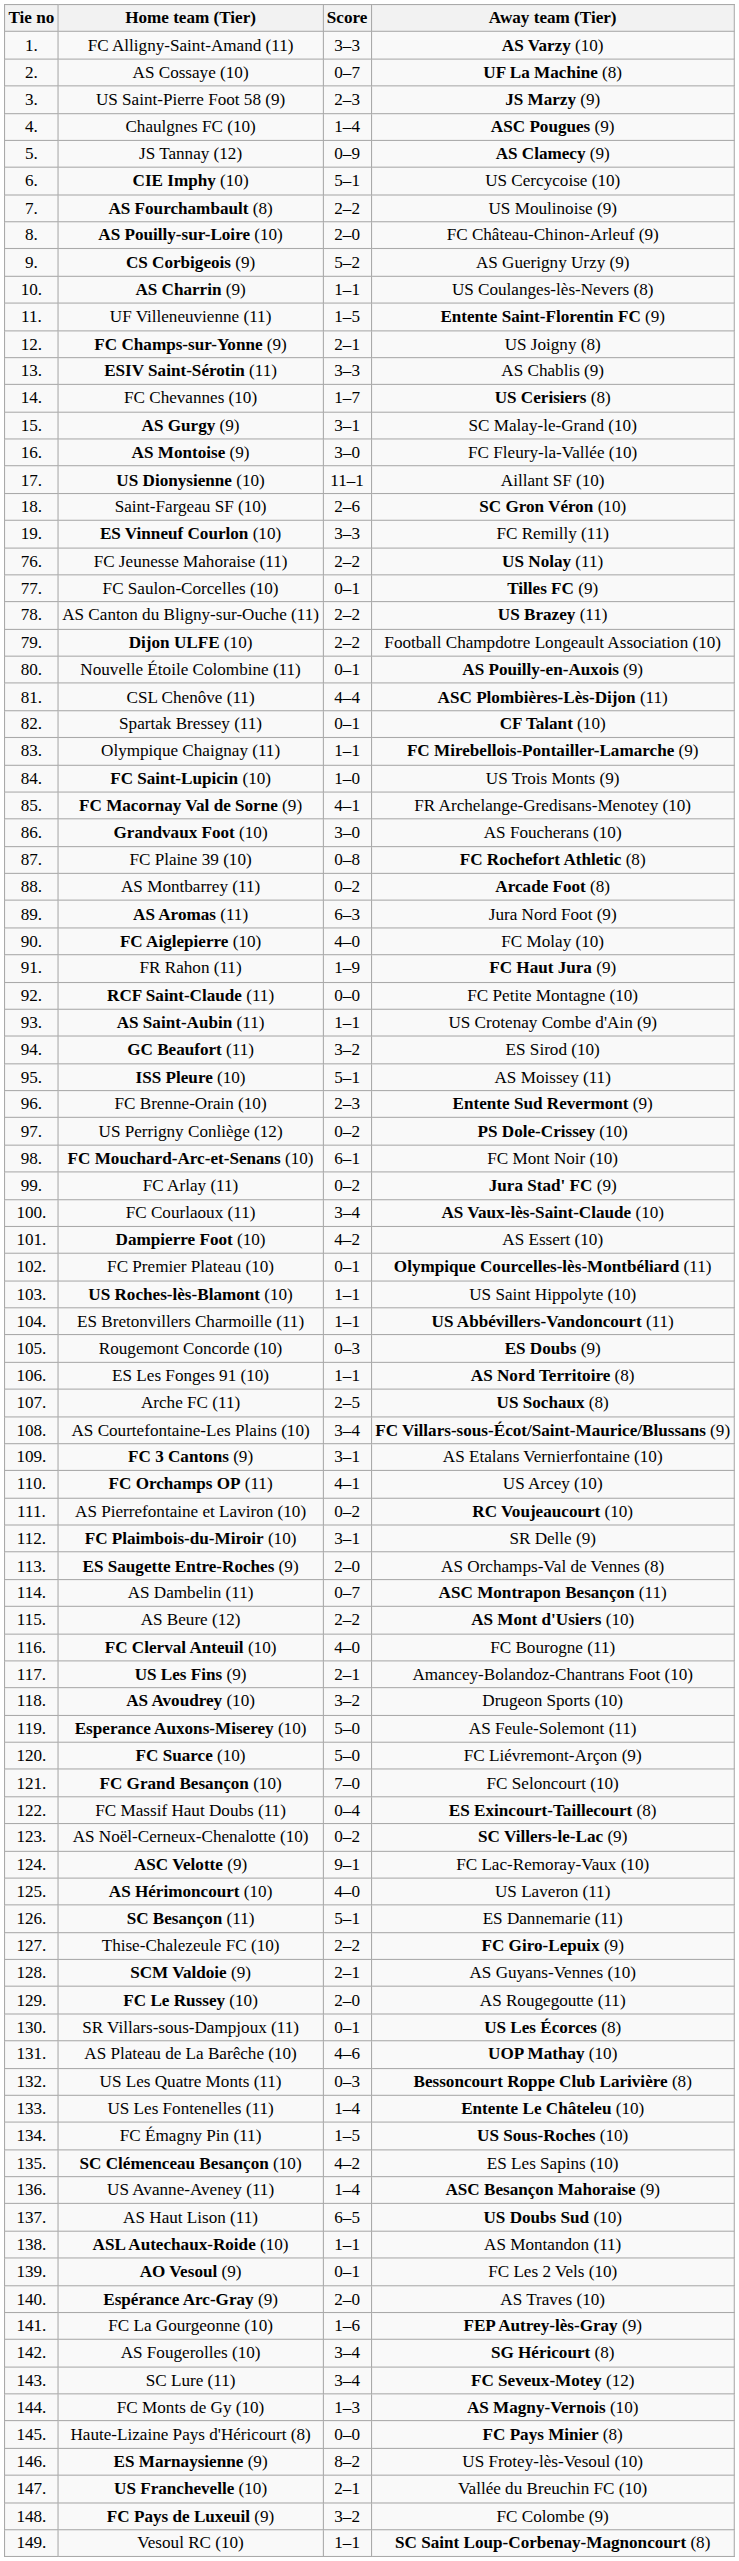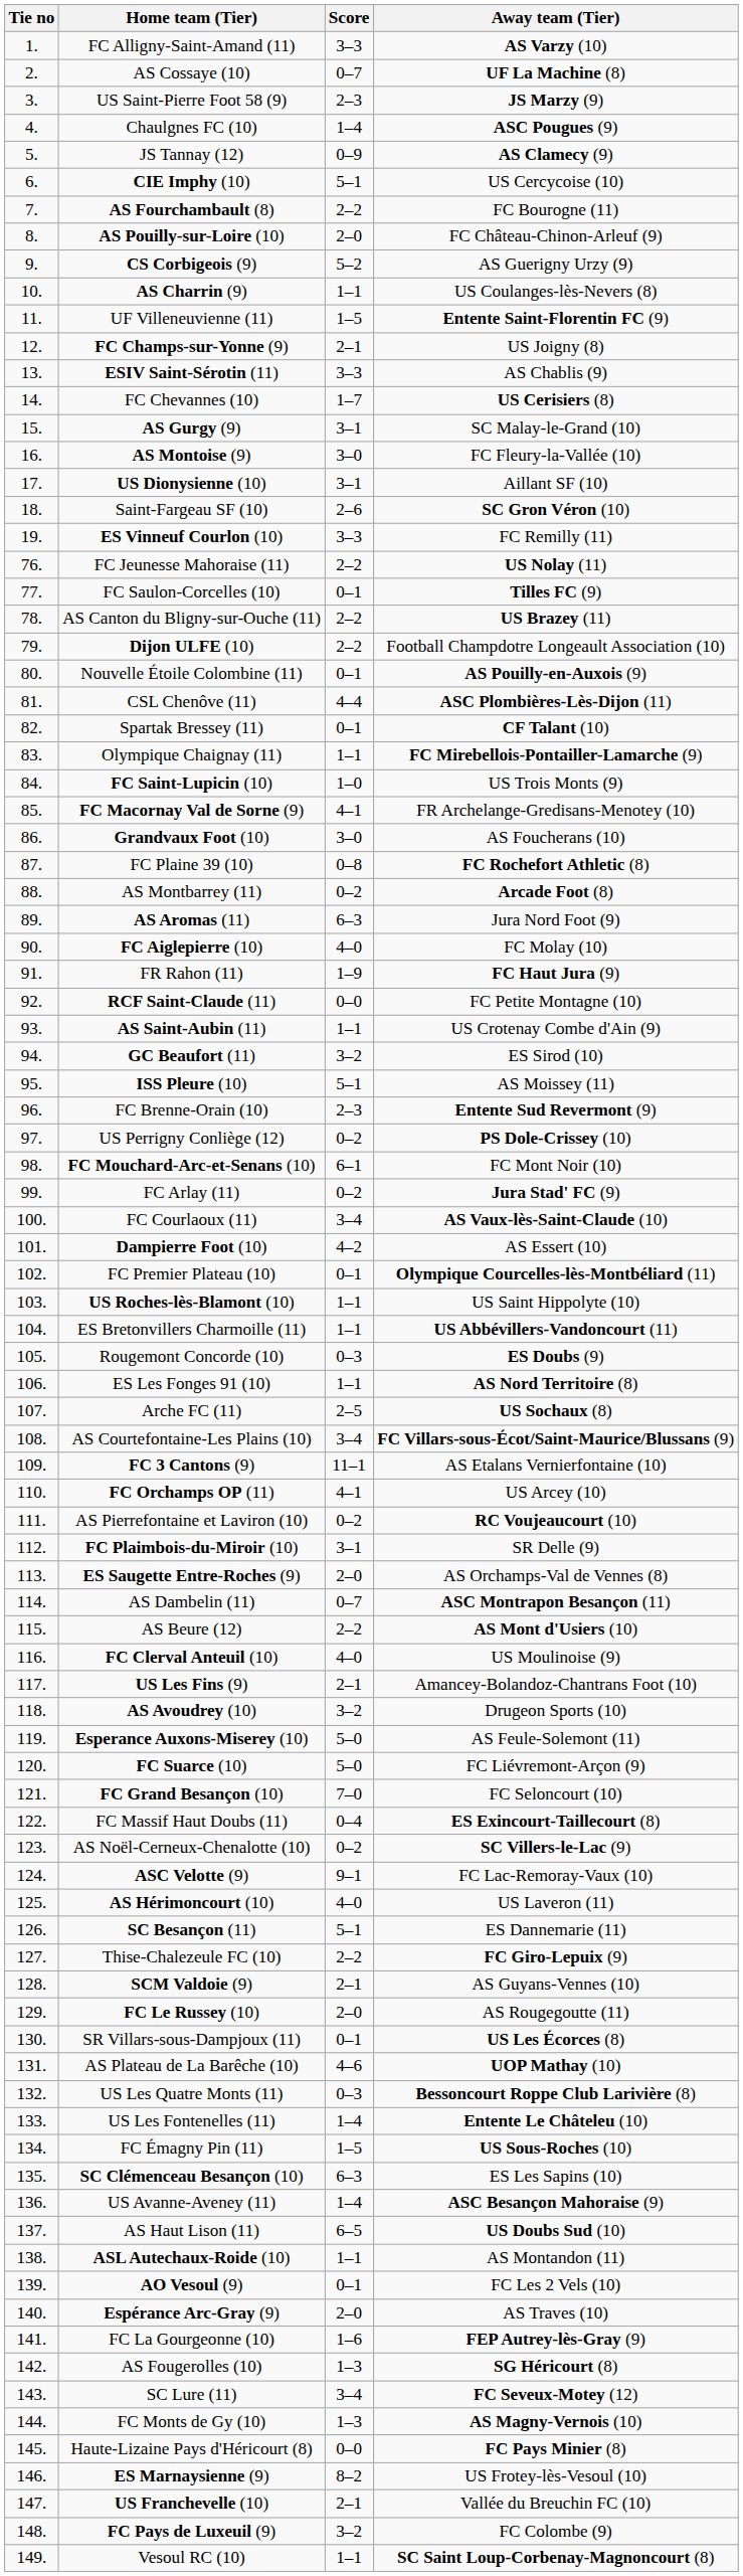AS Fourchambault (8) | Away team (Tier): US Moulinoise (9) -> FC Bourogne (11)
US Dionysienne (10) | Score: 11–1 -> 3–1
FC 3 Cantons (9) | Score: 3–1 -> 11–1
FC Clerval Anteuil (10) | Away team (Tier): FC Bourogne (11) -> US Moulinoise (9)
SC Clémenceau Besançon (10) | Score: 4–2 -> 6–3
AS Fougerolles (10) | Score: 3–4 -> 1–3
